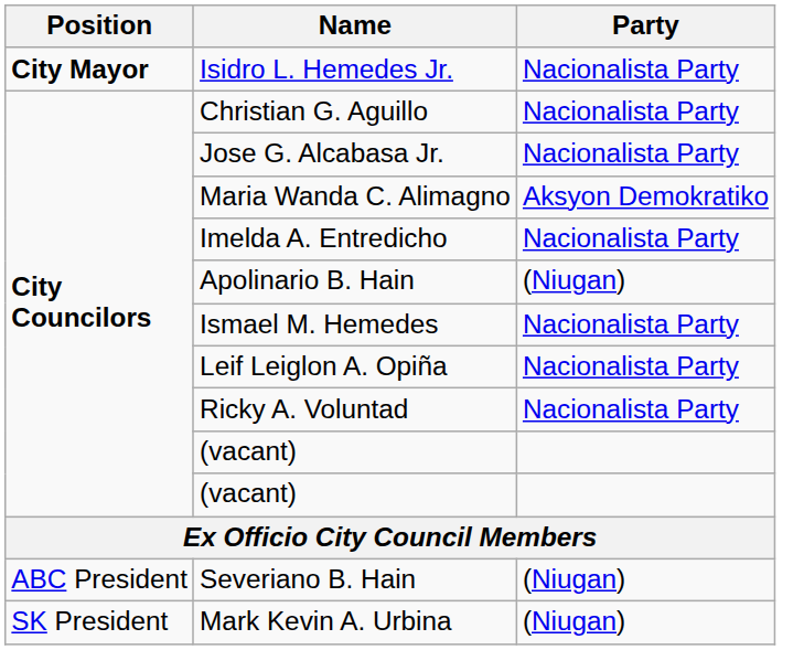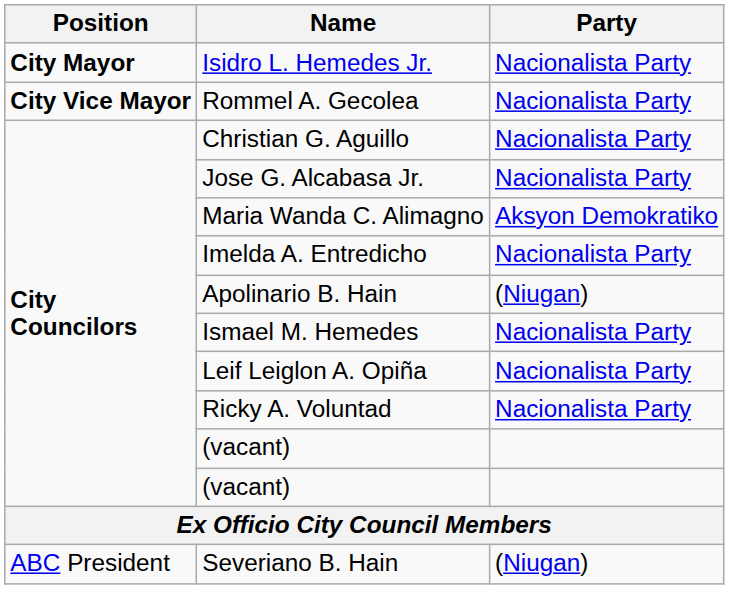+ row: City Vice Mayor | Rommel A. Gecolea | Nacionalista Party
- row: SK President | Mark Kevin A. Urbina | (Niugan)
